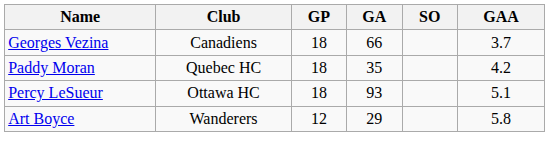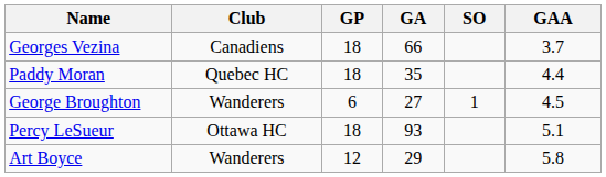Paddy Moran | GAA: 4.2 -> 4.4
+ row: George Broughton | Wanderers | 6 | 27 | 1 | 4.5
